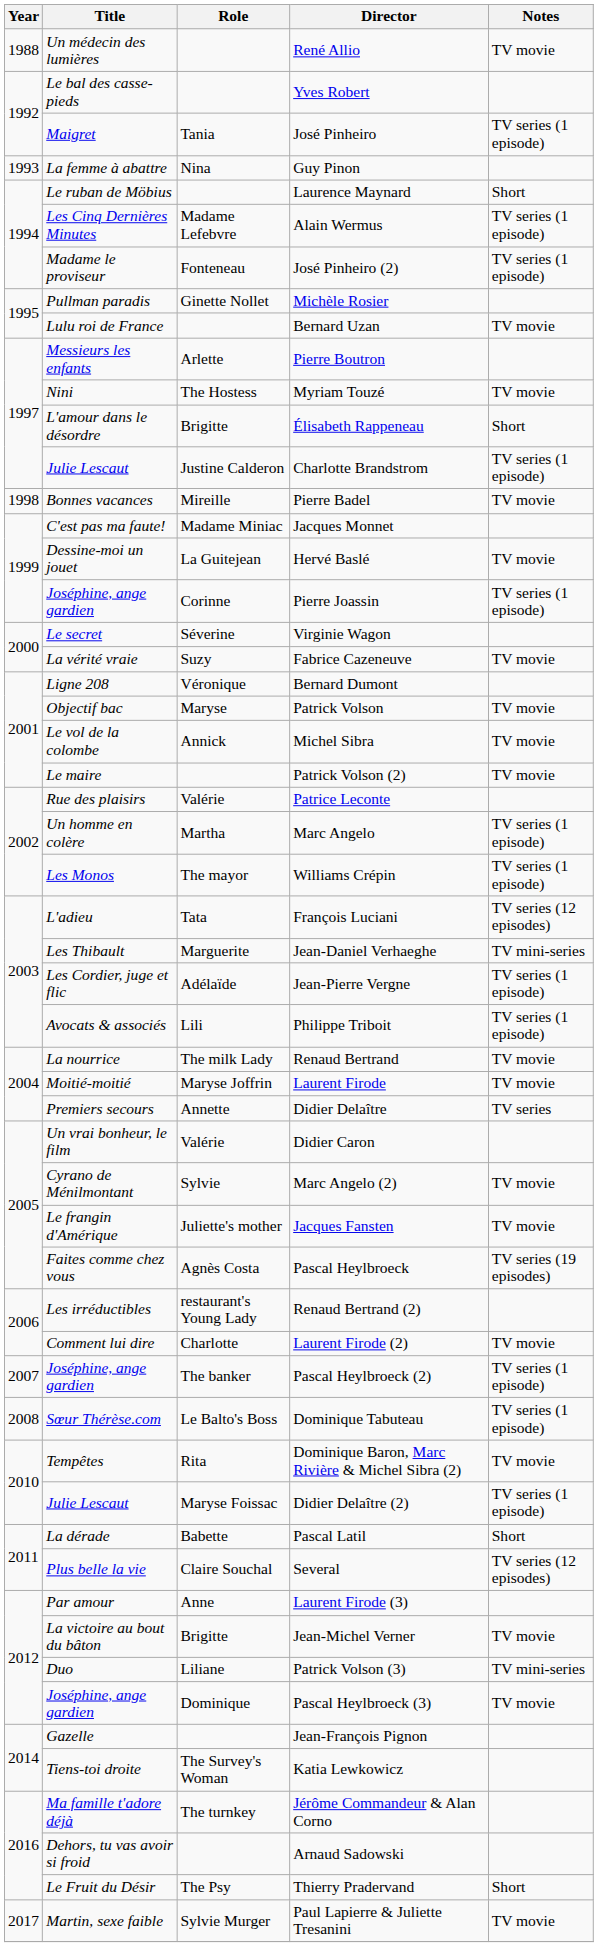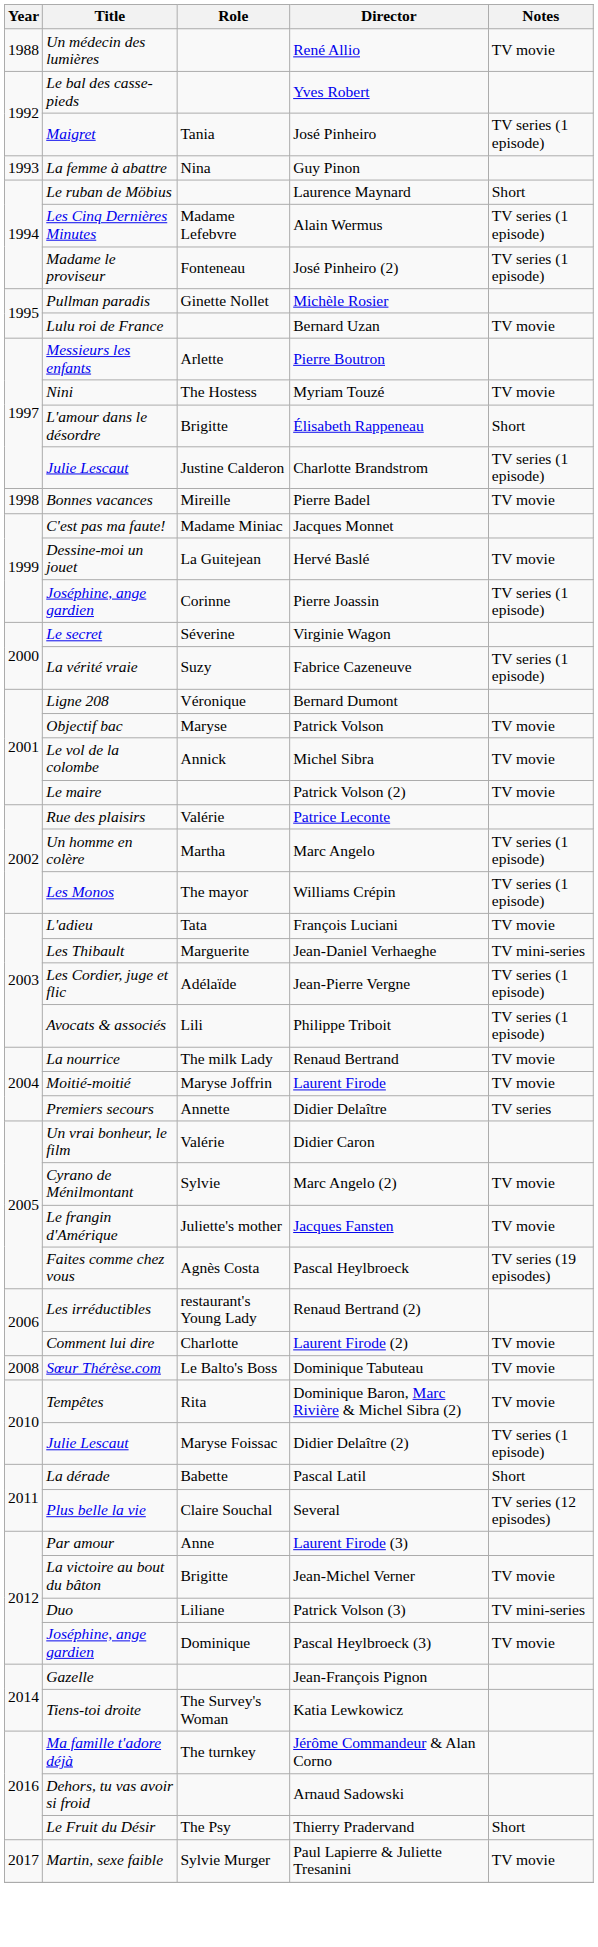Fabrice Cazeneuve | Notes: TV movie -> TV series (1 episode)
François Luciani | Notes: TV series (12 episodes) -> TV movie
- row: 2007 | Joséphine, ange gardien | The banker | Pascal Heylbroeck (2) | TV series (1 episode)
Dominique Tabuteau | Notes: TV series (1 episode) -> TV movie
